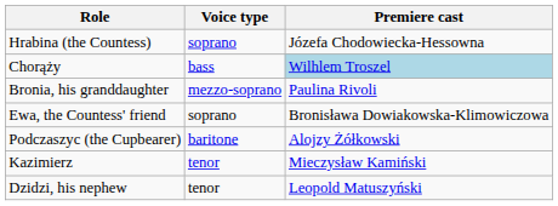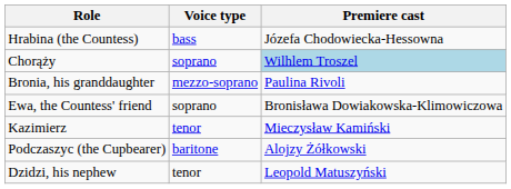Hrabina (the Countess) | Voice type: soprano -> bass
Chorąży | Voice type: bass -> soprano
rows swapped: Kazimierz <-> Podczaszyc (the Cupbearer)
